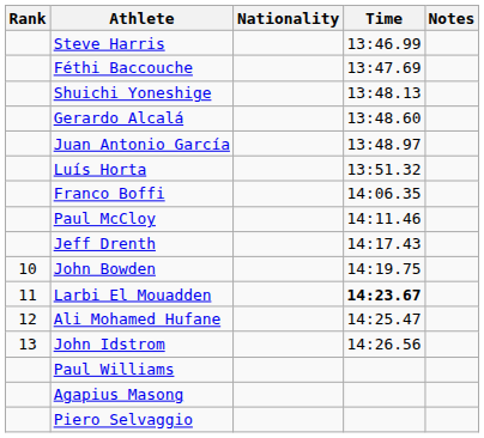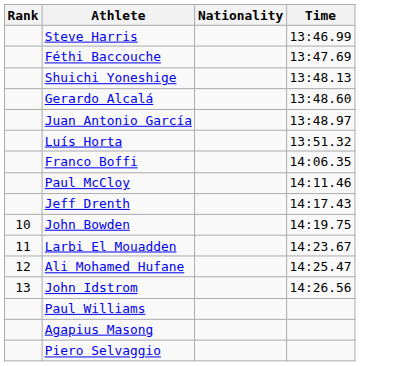- column: Notes
Larbi El Mouadden | Time: bold -> normal
